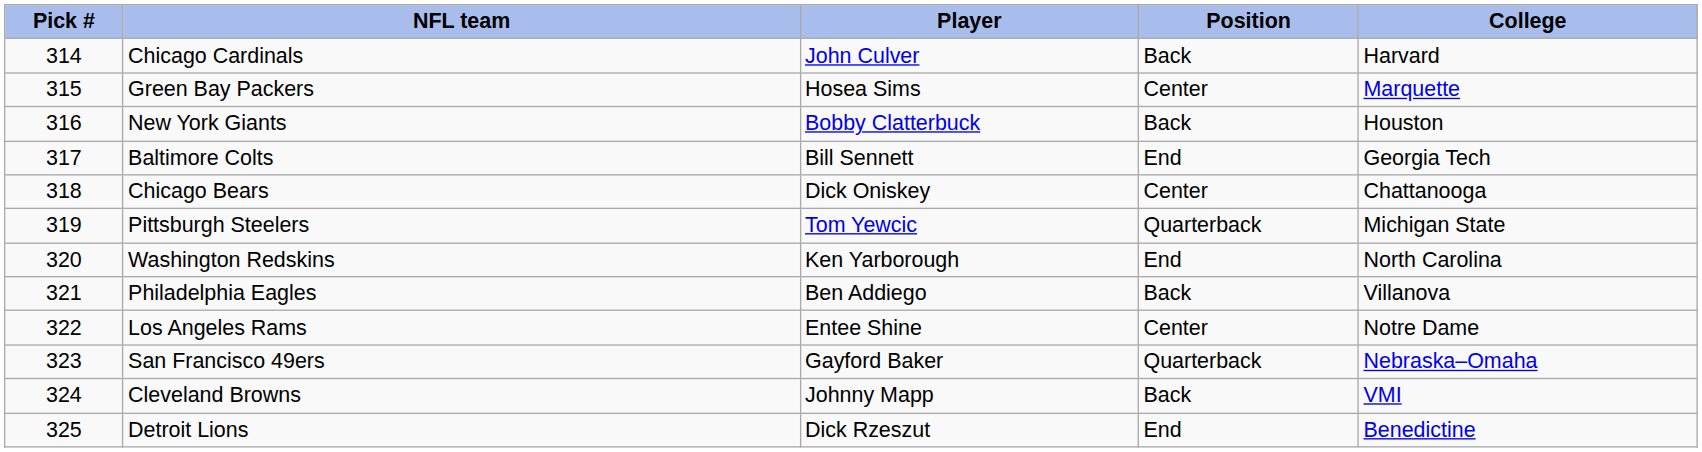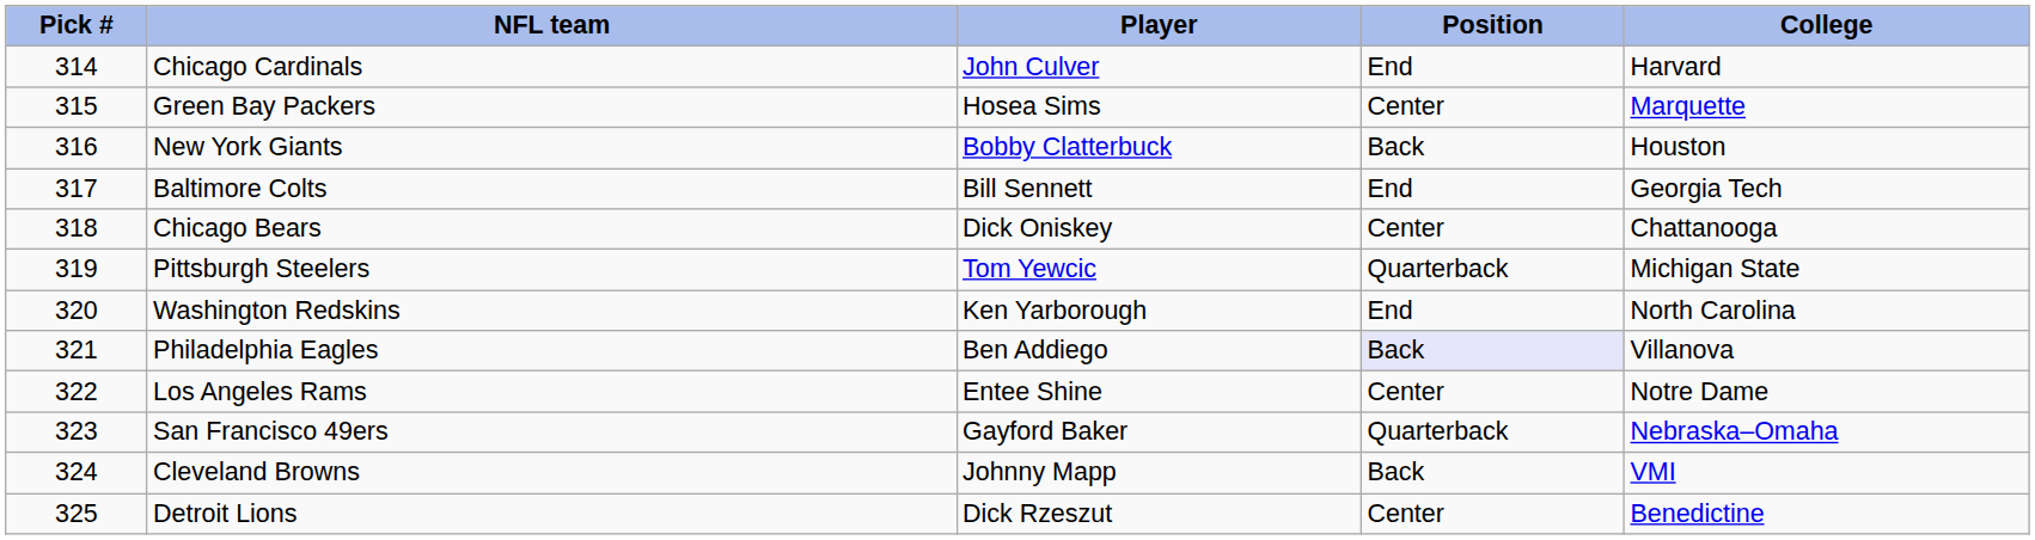Chicago Cardinals | Position: Back -> End
Philadelphia Eagles | Position: no background -> lavender background
Detroit Lions | Position: End -> Center
